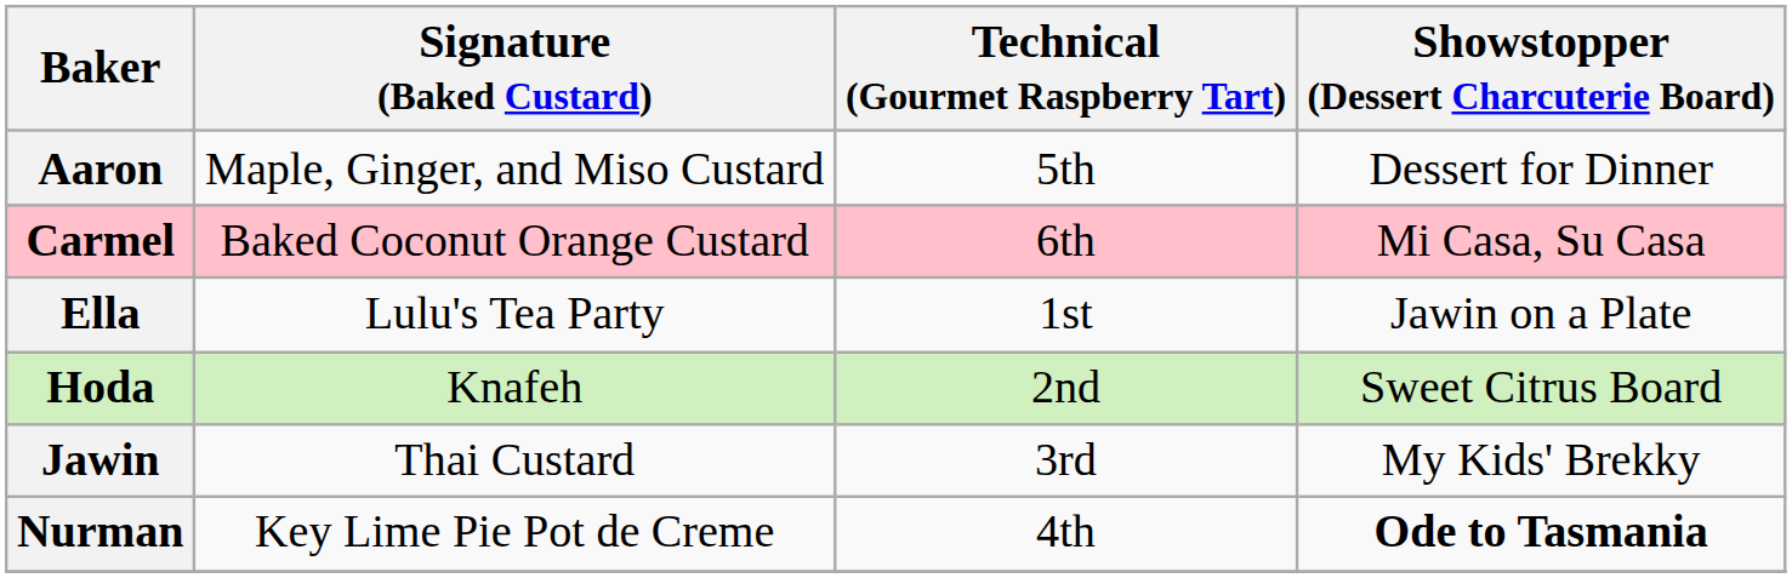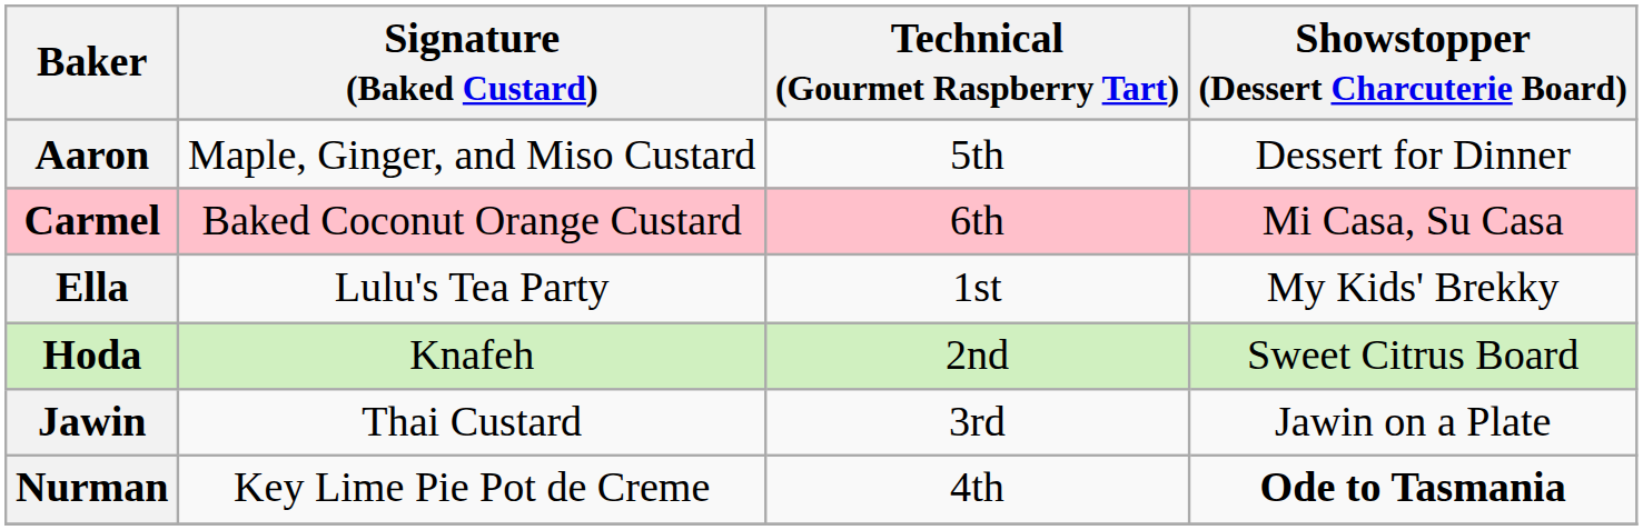Ella | Showstopper (Dessert Charcuterie Board): Jawin on a Plate -> My Kids' Brekky
Jawin | Showstopper (Dessert Charcuterie Board): My Kids' Brekky -> Jawin on a Plate
